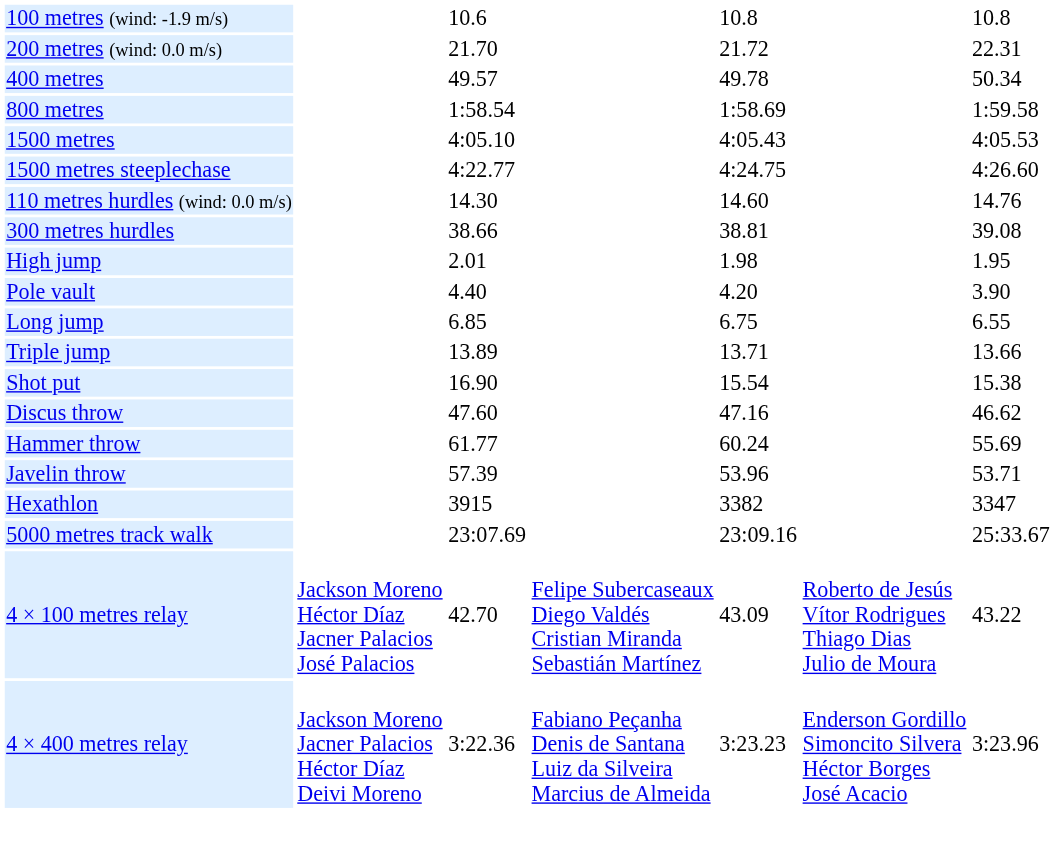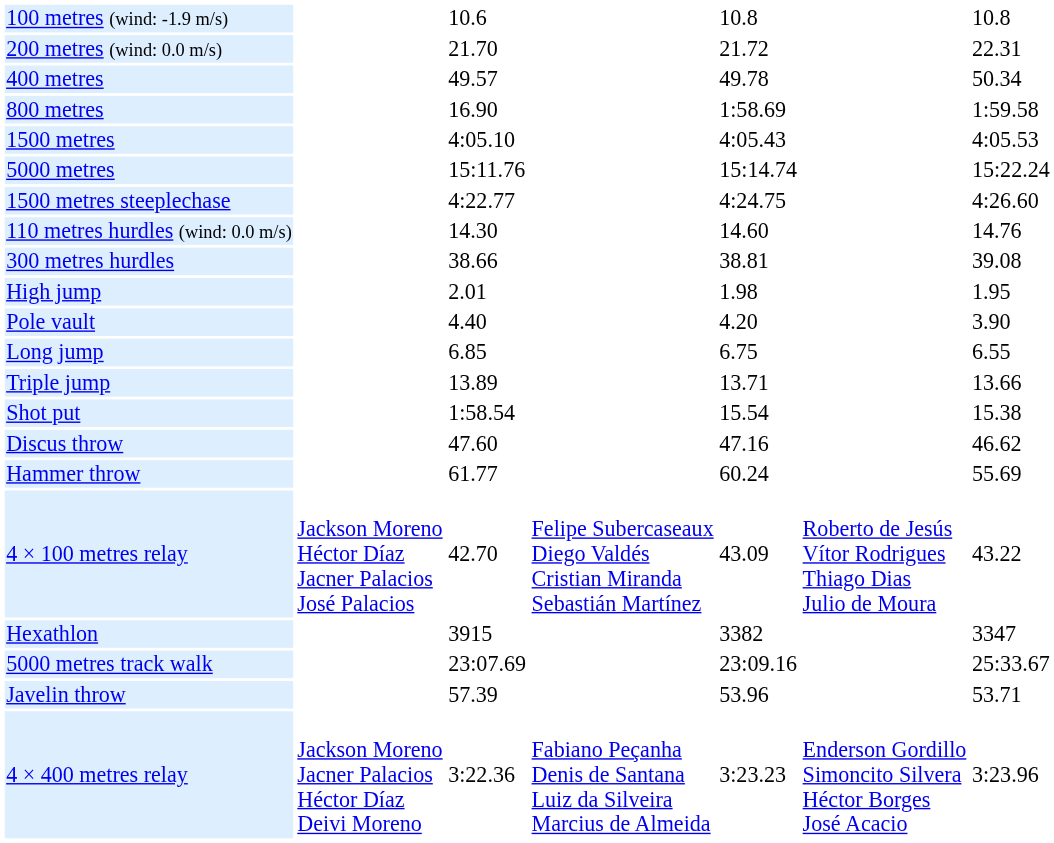800 metres | column 3: 1:58.54 -> 16.90
+ row: 5000 metres | 15:11.76 | 15:14.74 | 15:22.24
Shot put | column 3: 16.90 -> 1:58.54
rows swapped: Javelin throw <-> 4 × 100 metres relay
